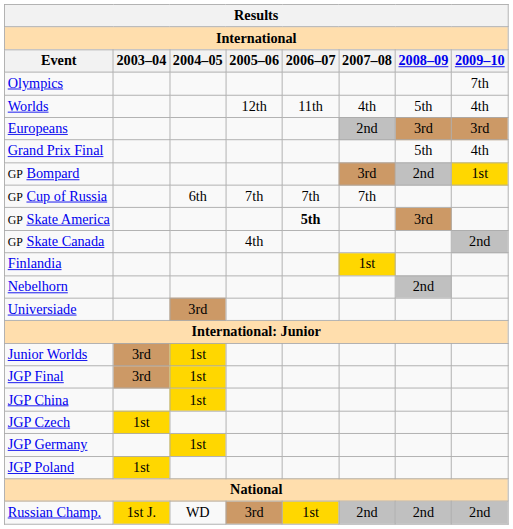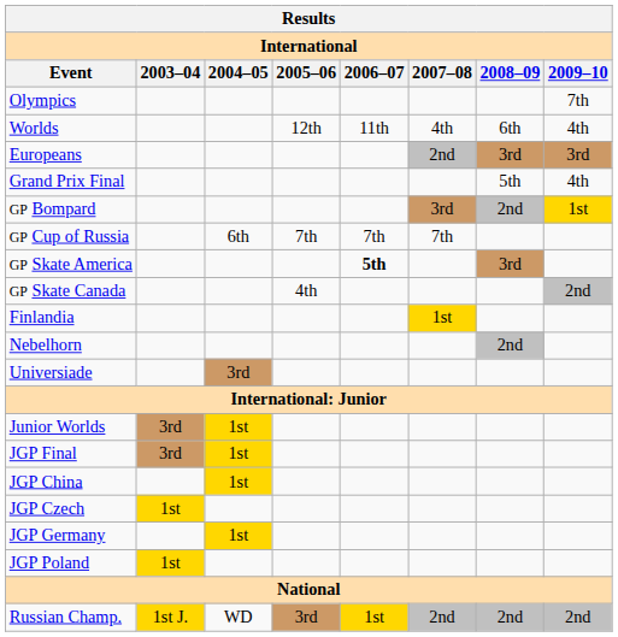Worlds | 2008–09: 5th -> 6th
